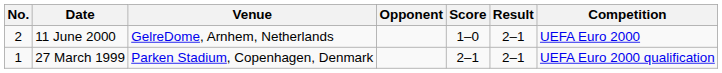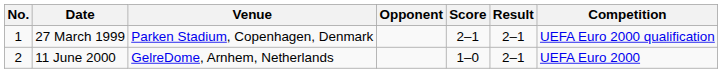rows swapped: 27 March 1999 <-> 11 June 2000
